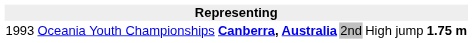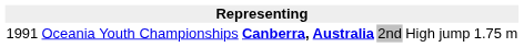Oceania Youth Championships | column 1: 1993 -> 1991
Oceania Youth Championships | column 6: bold -> normal
